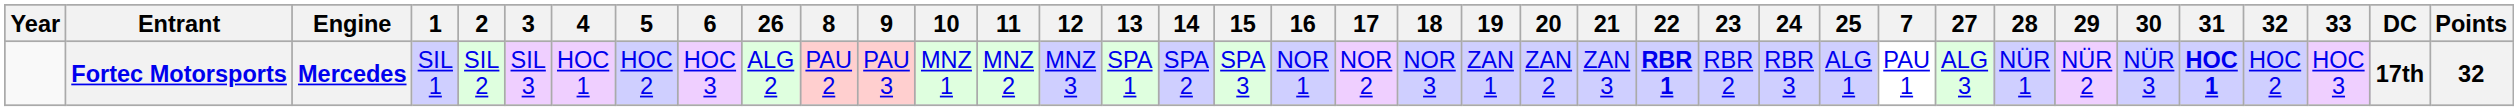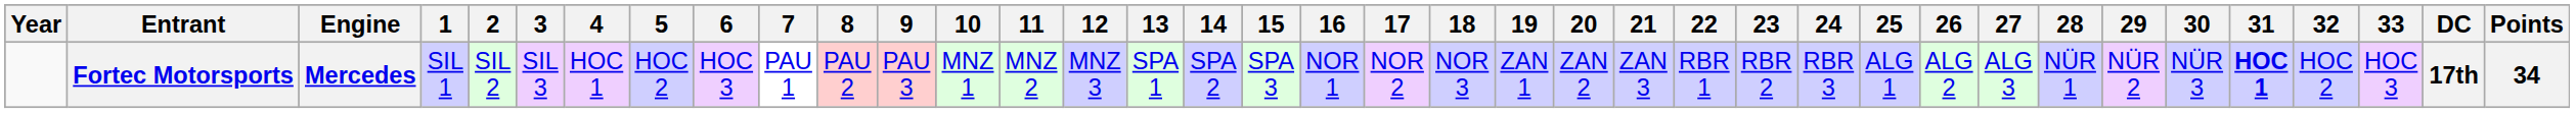columns swapped: 7 <-> 26
Fortec Motorsports | 22: bold -> normal
Fortec Motorsports | Points: 32 -> 34
